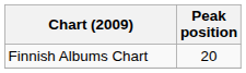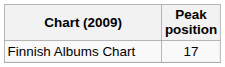Finnish Albums Chart | Peak position: 20 -> 17
